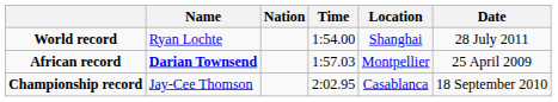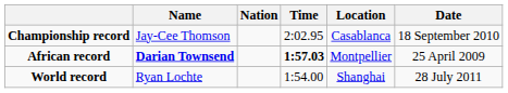rows swapped: World record <-> Championship record
African record | Time: normal -> bold
